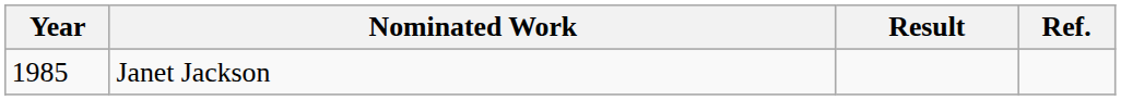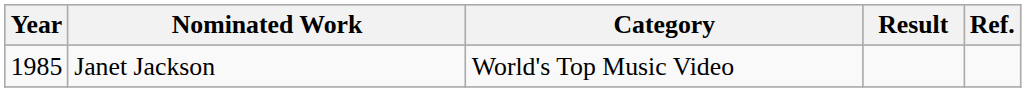+ column: Category | World's Top Music Video
